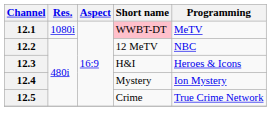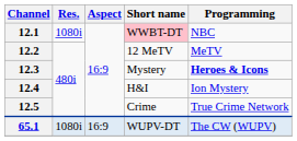12.1 | Programming: MeTV -> NBC
12.2 | Programming: NBC -> MeTV
12.3 | Short name: H&I -> Mystery
12.3 | Programming: normal -> bold
12.4 | Short name: Mystery -> H&I
+ row: 65.1 | 1080i | 16:9 | WUPV-DT | The CW (WUPV)
